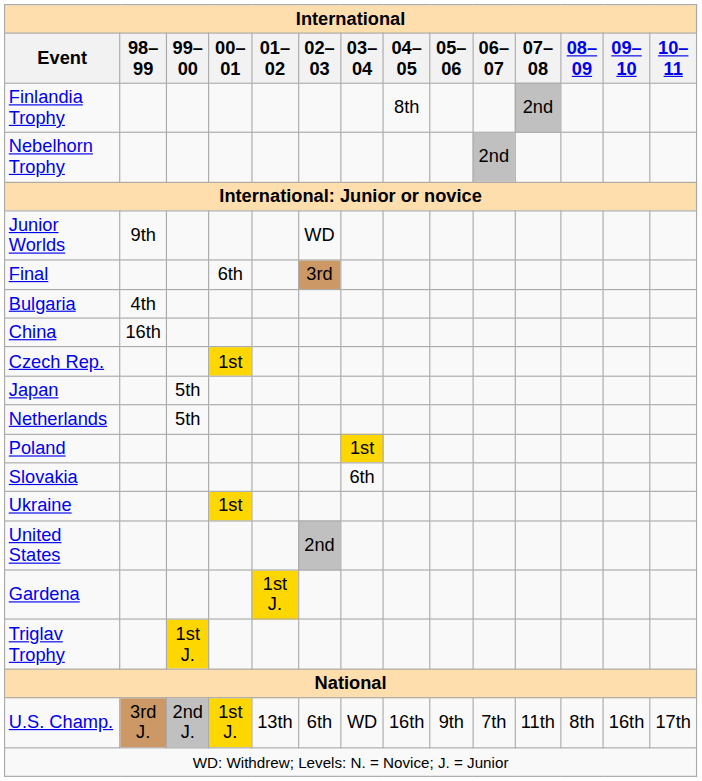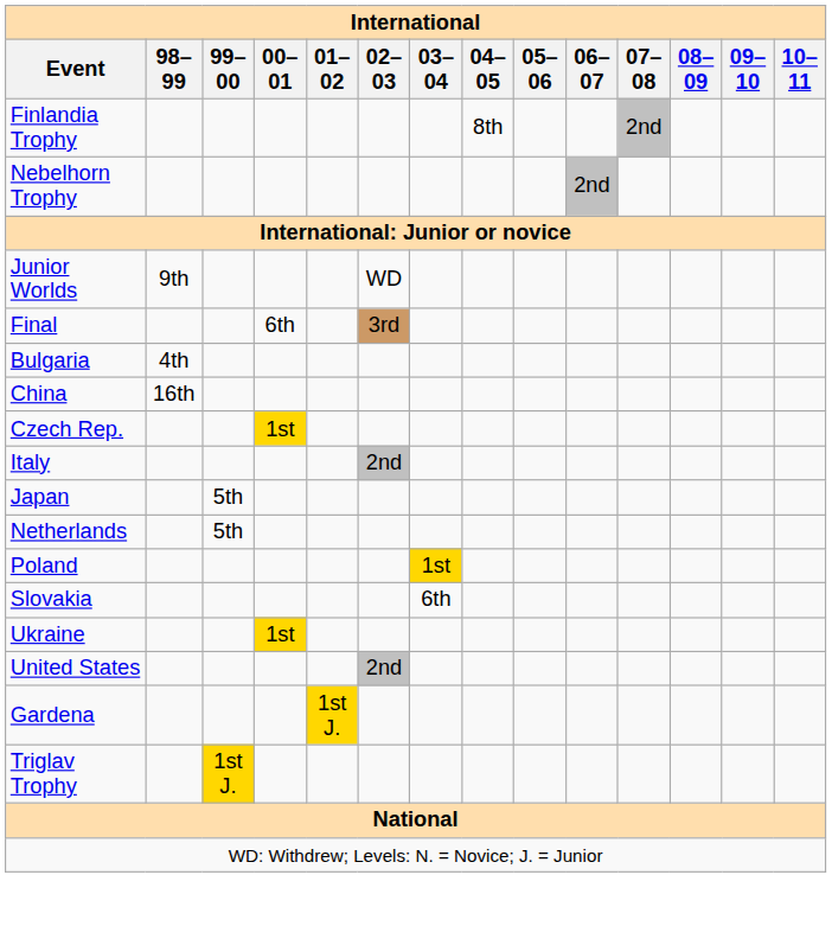+ row: Italy | 2nd
- row: U.S. Champ. | 3rd J. | 2nd J. | 1st J. | 13th | 6th | WD | 16th | 9th | 7th | 11th | 8th | 16th | 17th
